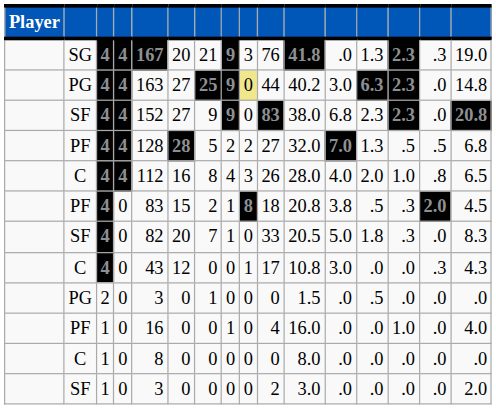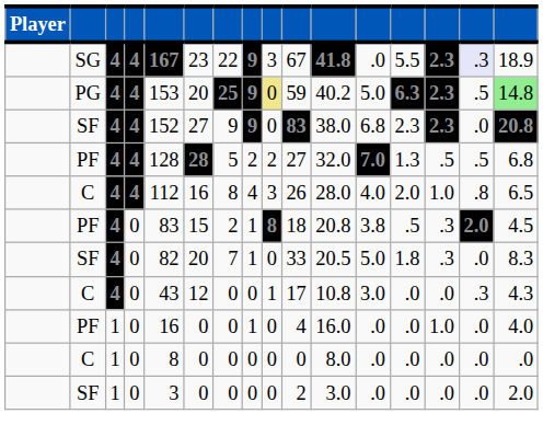SG | column 6: 20 -> 23
SG | column 7: 21 -> 22
SG | column 10: 76 -> 67
SG | column 13: 1.3 -> 5.5
SG | column 15: no background -> lavender background
SG | column 16: 19.0 -> 18.9
PG / 4 | column 5: 163 -> 153
PG / 4 | column 6: 27 -> 20
PG / 4 | column 10: 44 -> 59
PG / 4 | column 12: 3.0 -> 5.0
PG / 4 | column 15: .0 -> .5
PG / 4 | column 16: no background -> lightgreen background
- row: PG | 2 | 0 | 3 | 0 | 1 | 0 | 0 | 0 | 1.5 | .0 | .5 | .0 | .0 | .0
